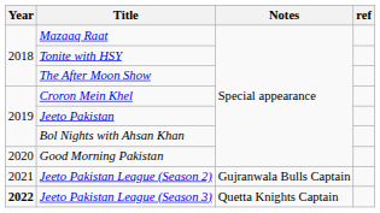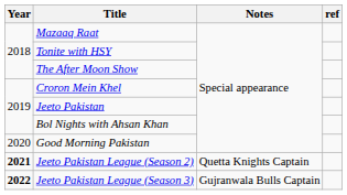Jeeto Pakistan League (Season 2) | Year: normal -> bold
Jeeto Pakistan League (Season 2) | Notes: Gujranwala Bulls Captain -> Quetta Knights Captain
Jeeto Pakistan League (Season 3) | Notes: Quetta Knights Captain -> Gujranwala Bulls Captain
